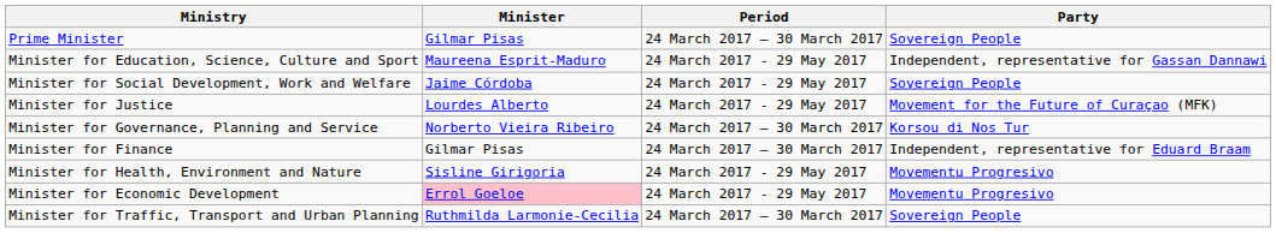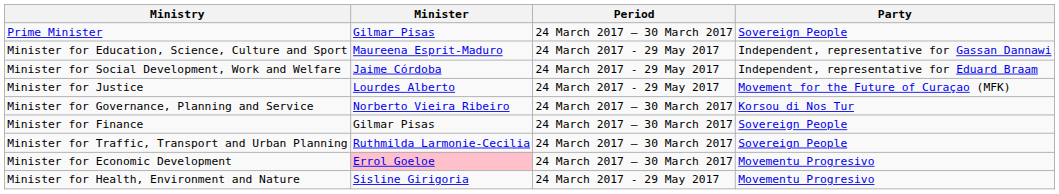Minister for Social Development, Work and Welfare | Party: Sovereign People -> Independent, representative for Eduard Braam
Minister for Finance | Party: Independent, representative for Eduard Braam -> Sovereign People
rows swapped: Minister for Traffic, Transport and Urban Planning <-> Minister for Health, Environment and Nature
Minister for Economic Development | Period: 24 March 2017 - 29 May 2017 -> 24 March 2017 – 30 March 2017
